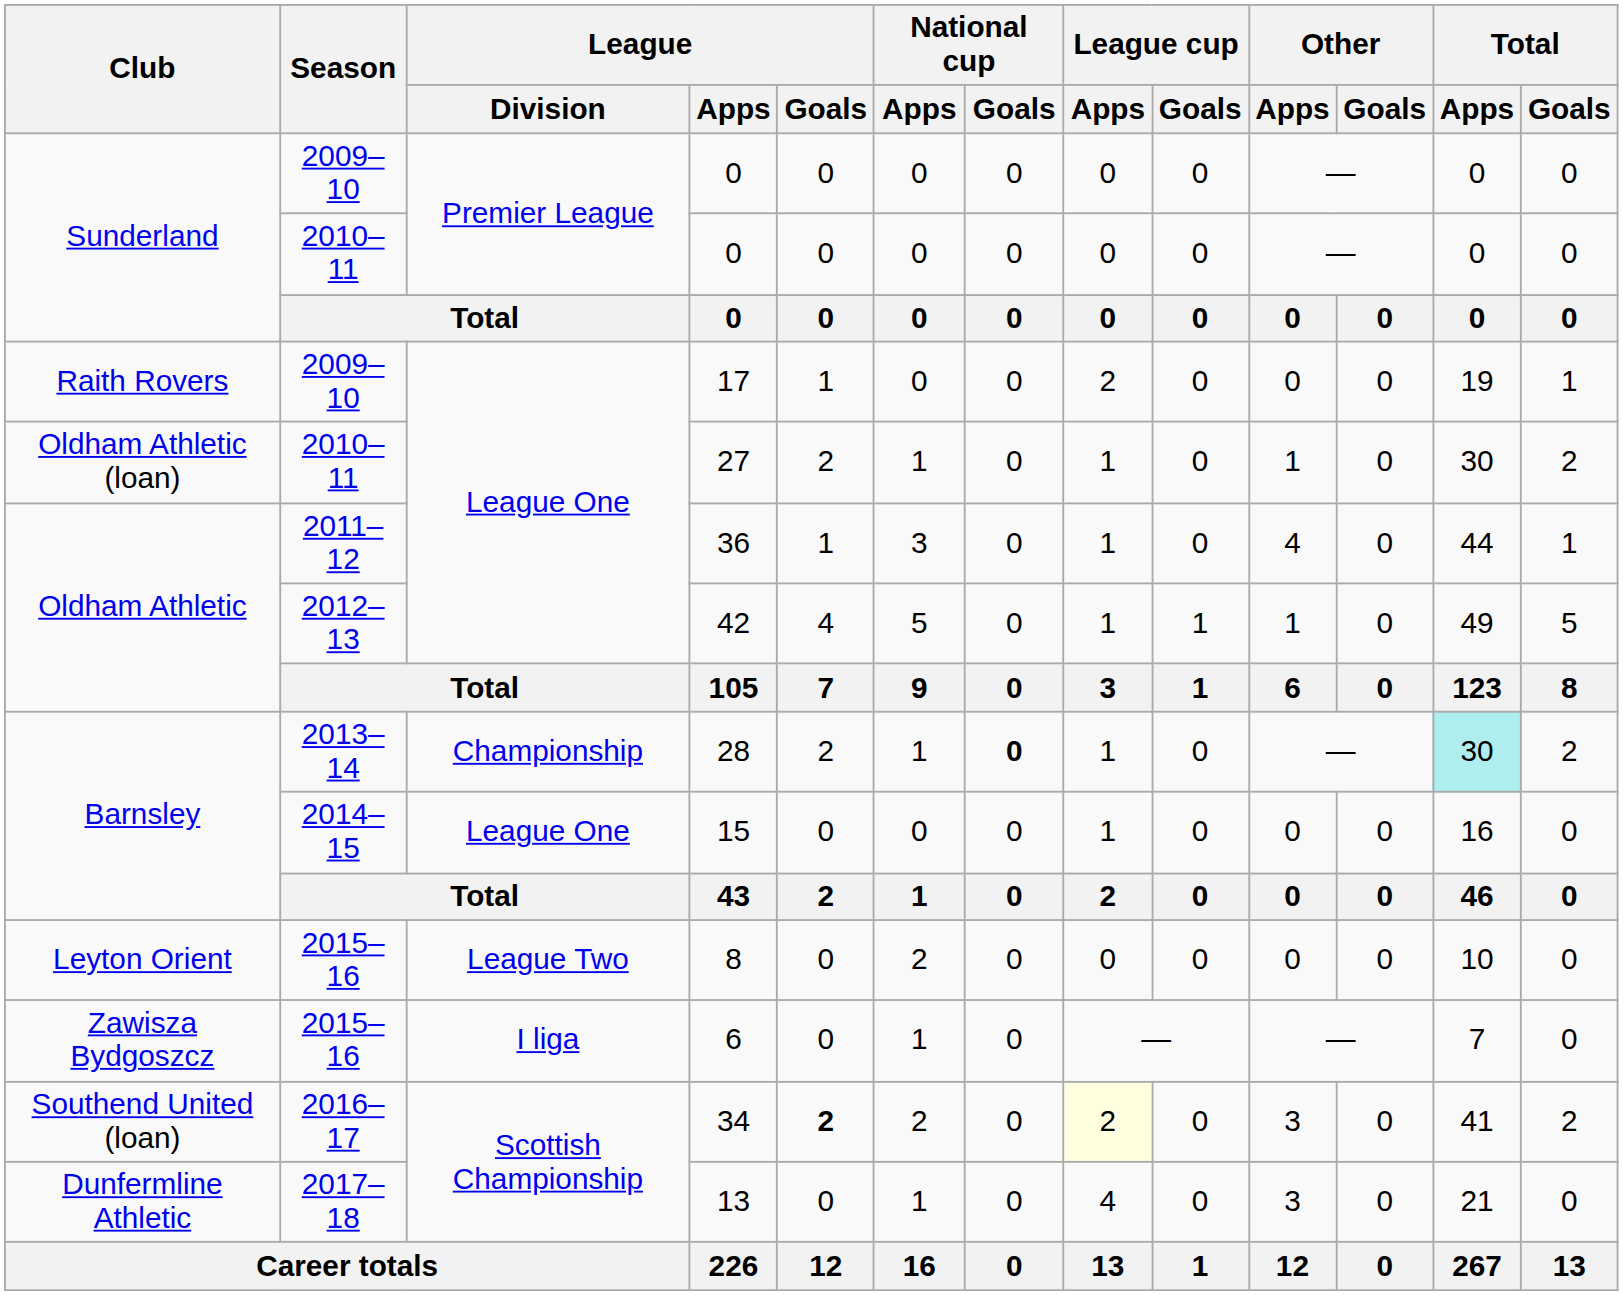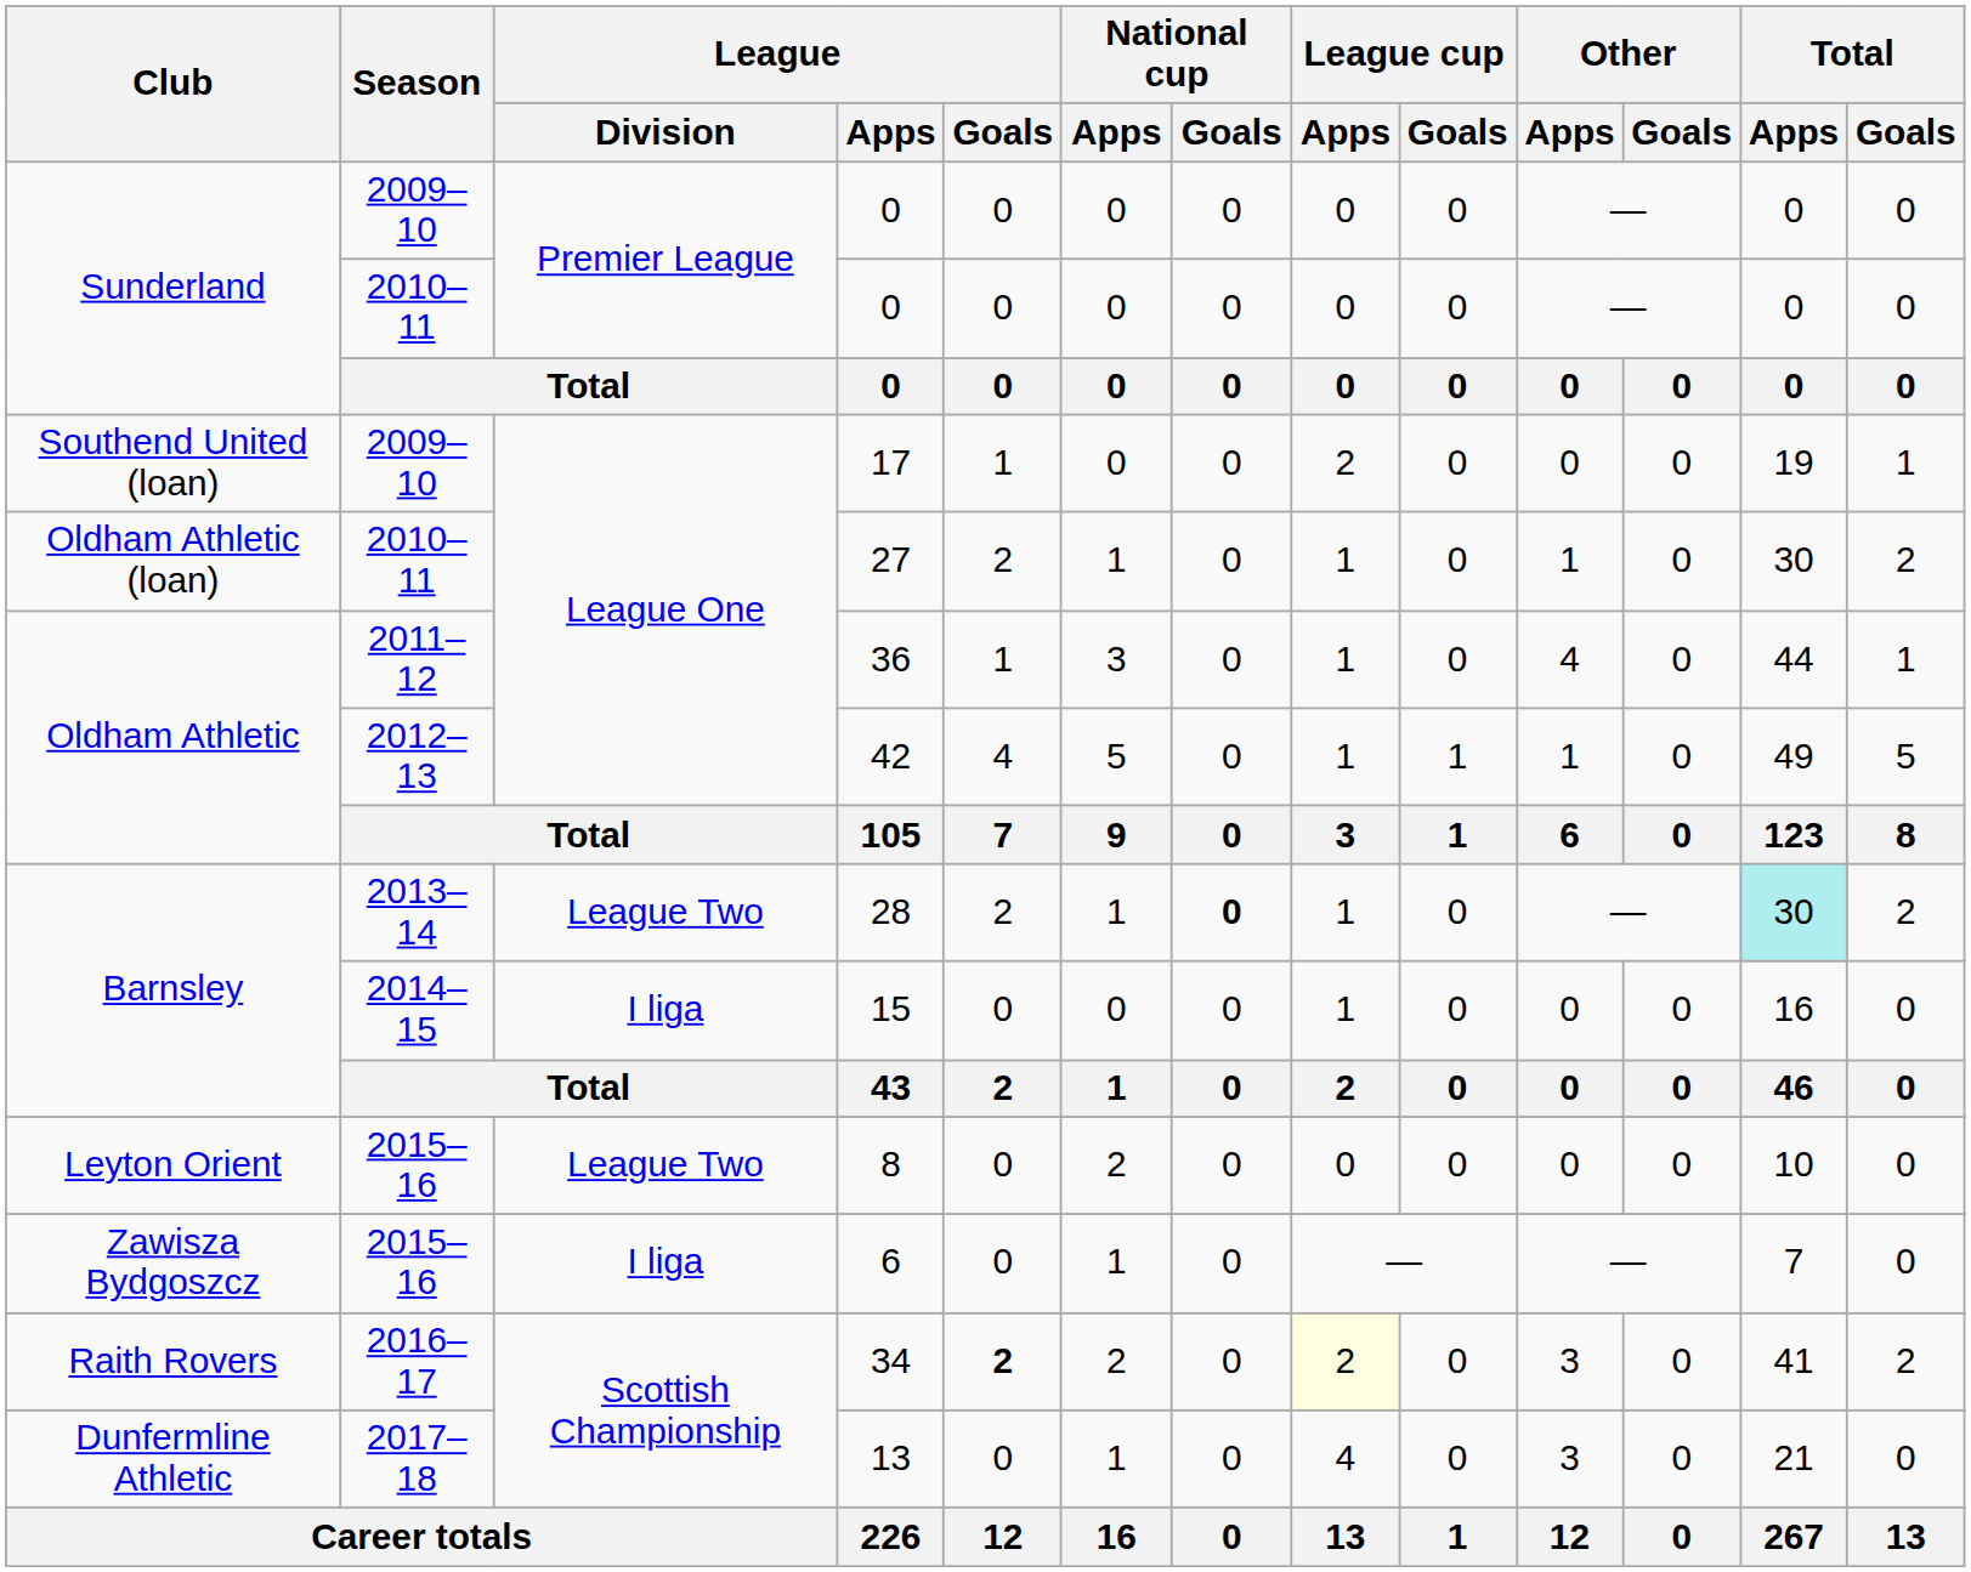17 | Club: Raith Rovers -> Southend United (loan)
28 | League / Division: Championship -> League Two
15 | League / Division: League One -> I liga
34 | Club: Southend United (loan) -> Raith Rovers
